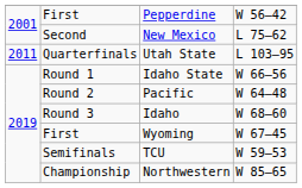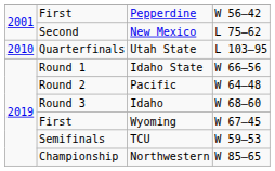Utah State | column 1: 2011 -> 2010
